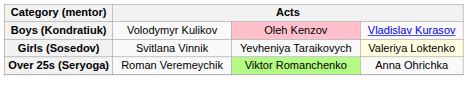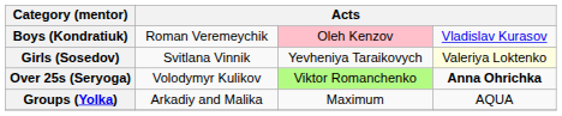Boys (Kondratiuk) | column 2: Volodymyr Kulikov -> Roman Veremeychik
Over 25s (Seryoga) | column 2: Roman Veremeychik -> Volodymyr Kulikov
Over 25s (Seryoga) | column 4: normal -> bold
+ row: Groups (Yolka) | Arkadiy and Malika | Maximum | AQUA
